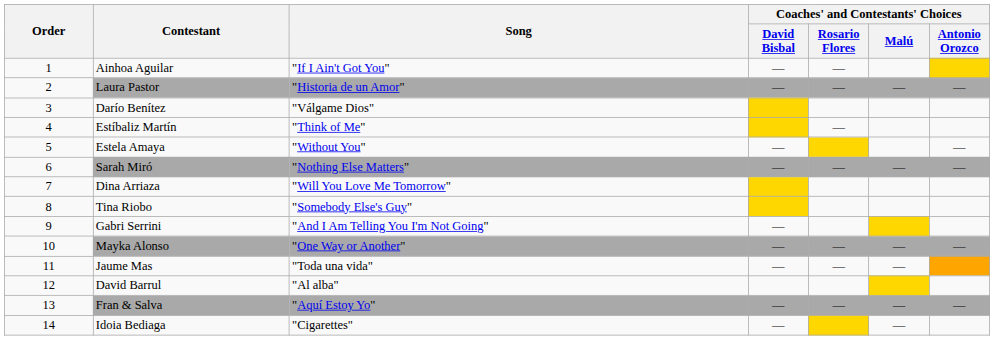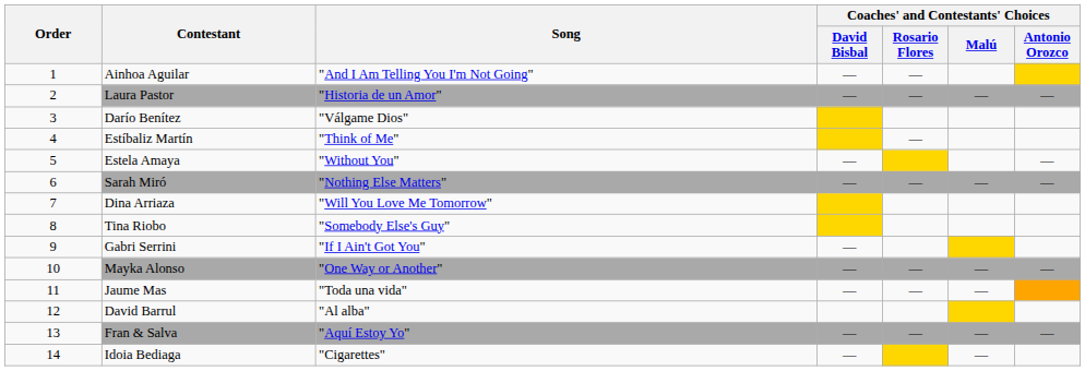Ainhoa Aguilar | Song: "If I Ain't Got You" -> "And I Am Telling You I'm Not Going"
Gabri Serrini | Song: "And I Am Telling You I'm Not Going" -> "If I Ain't Got You"
